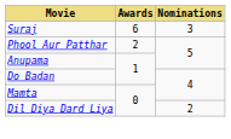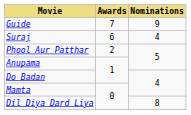+ row: Guide | 7 | 9
Suraj | Nominations: 3 -> 4
Dil Diya Dard Liya | Nominations: 2 -> 8
